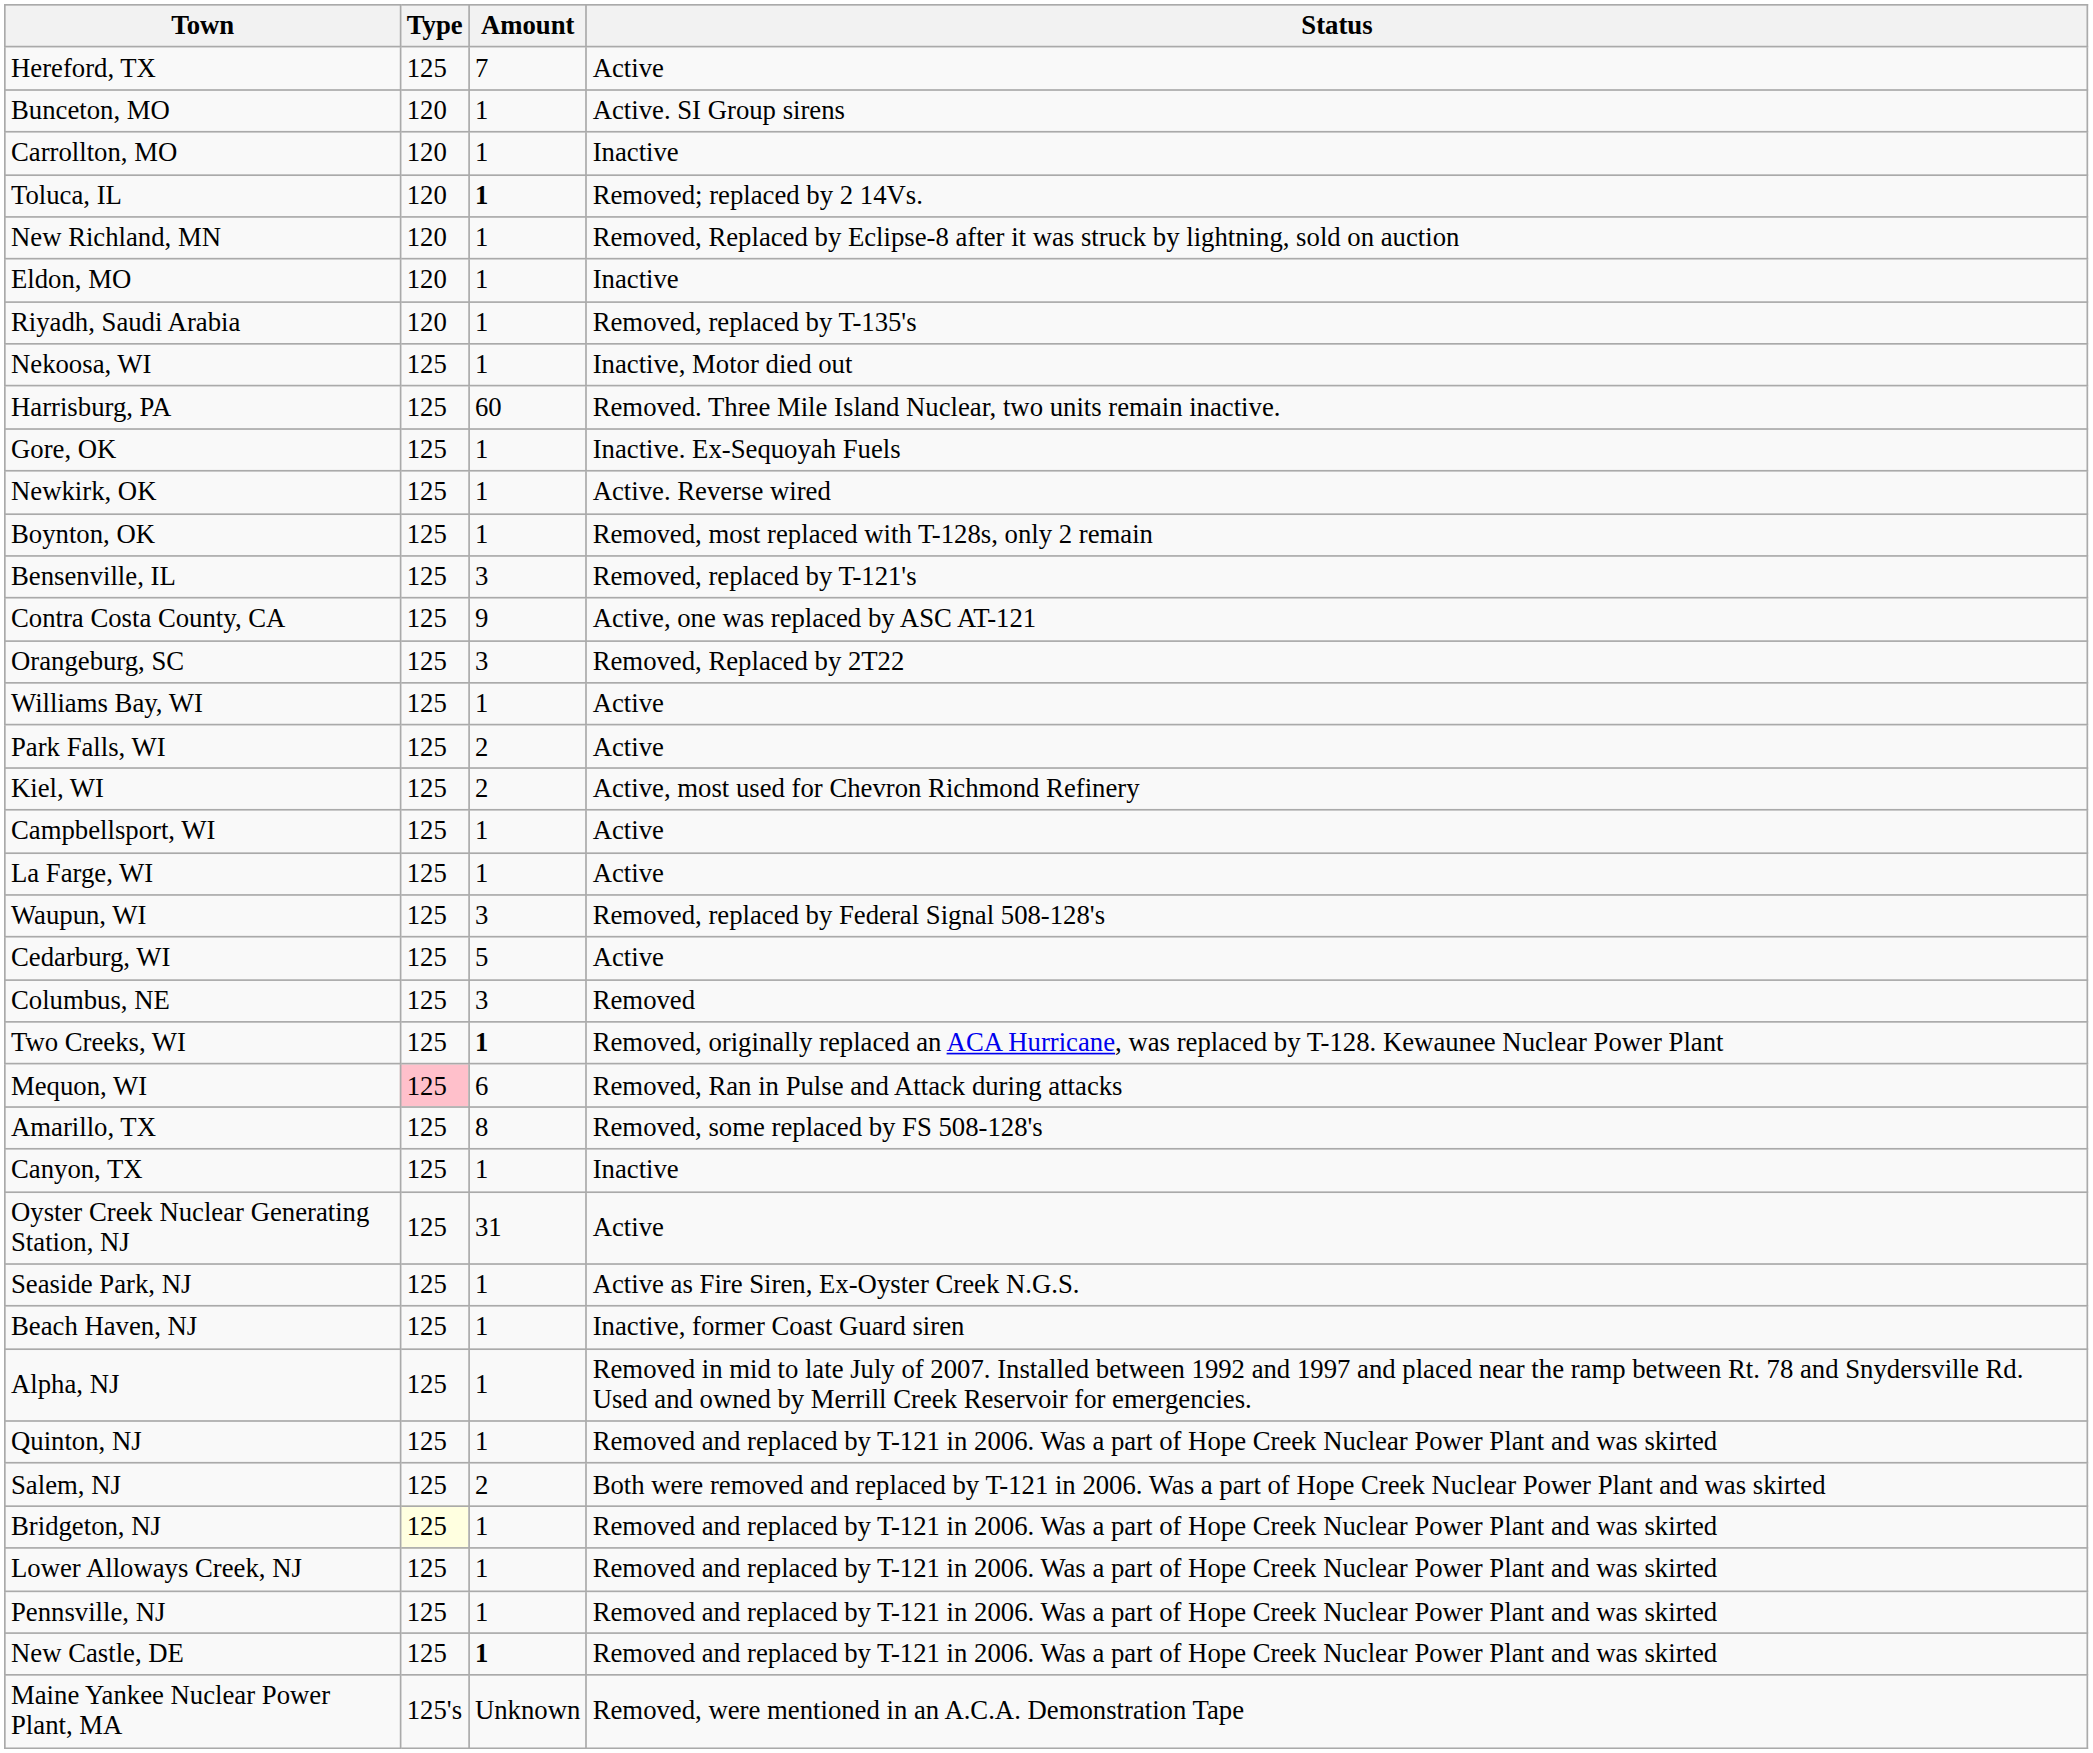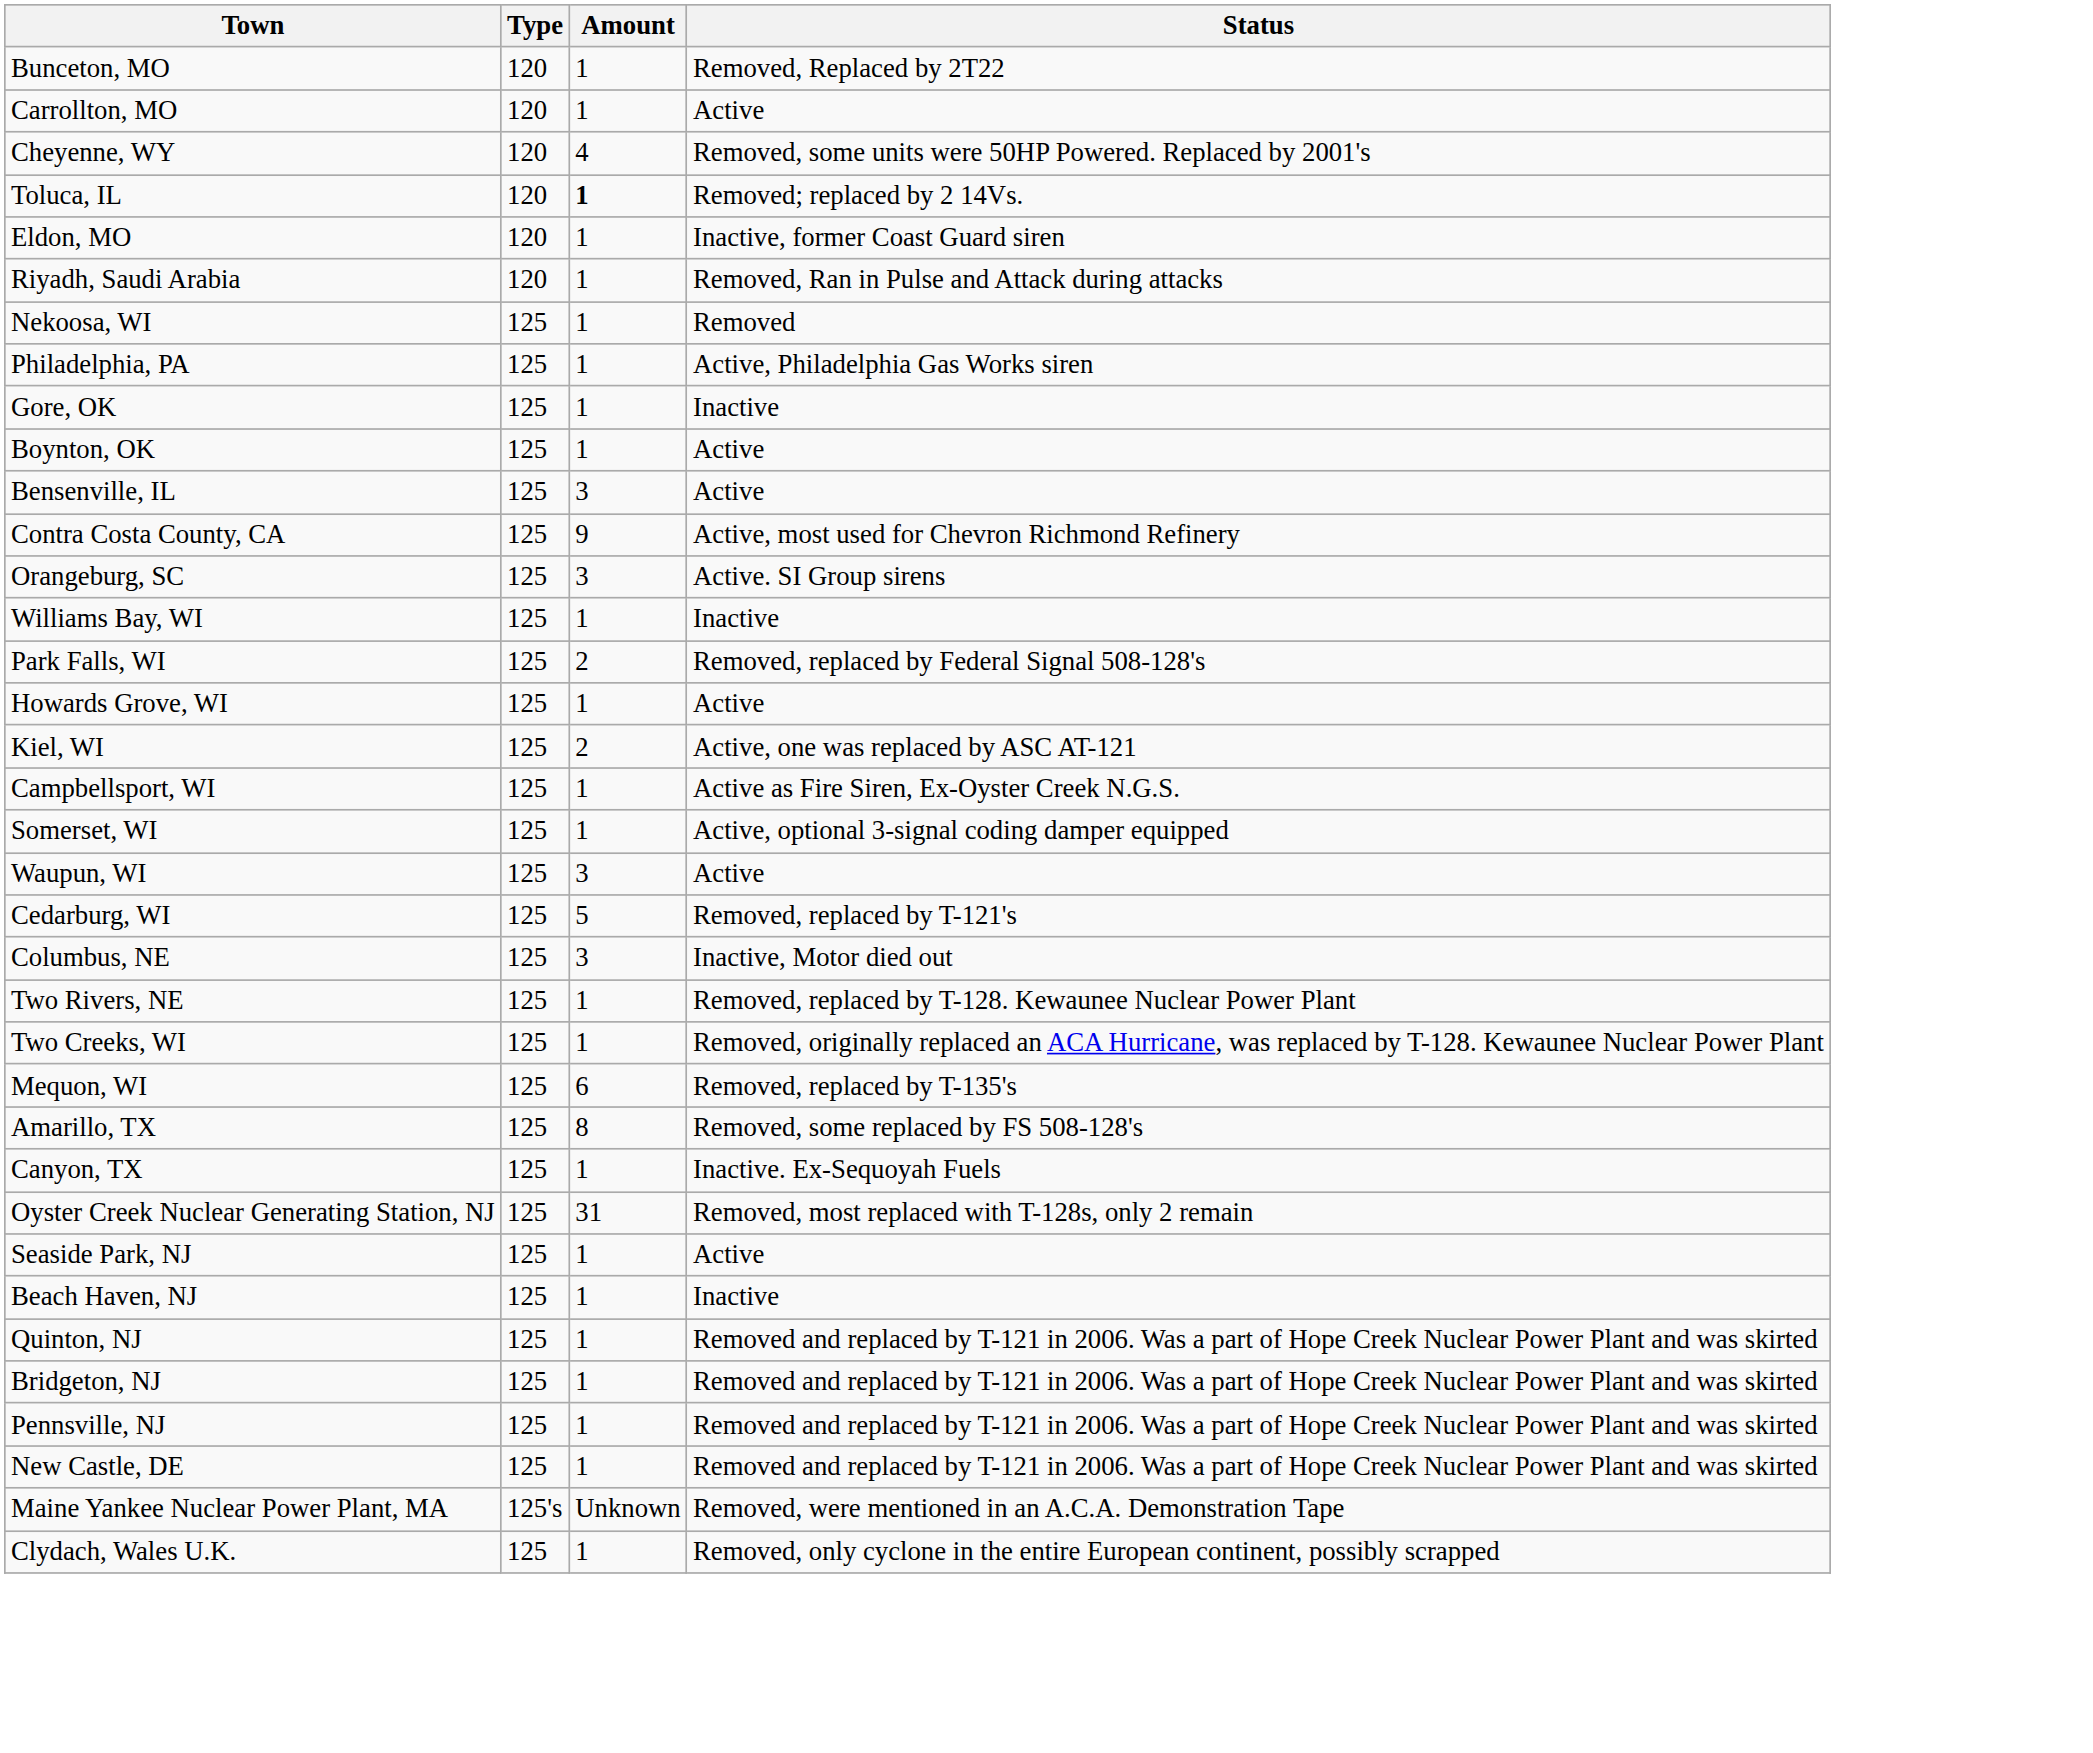- row: Hereford, TX | 125 | 7 | Active
Bunceton, MO | Status: Active. SI Group sirens -> Removed, Replaced by 2T22
Carrollton, MO | Status: Inactive -> Active
+ row: Cheyenne, WY | 120 | 4 | Removed, some units were 50HP Powered. Replaced by 2001's
- row: New Richland, MN | 120 | 1 | Removed, Replaced by Eclipse-8 after it was struck by lightning, sold on auction
Eldon, MO | Status: Inactive -> Inactive, former Coast Guard siren
Riyadh, Saudi Arabia | Status: Removed, replaced by T-135's -> Removed, Ran in Pulse and Attack during attacks
Nekoosa, WI | Status: Inactive, Motor died out -> Removed
+ row: Philadelphia, PA | 125 | 1 | Active, Philadelphia Gas Works siren
- row: Harrisburg, PA | 125 | 60 | Removed. Three Mile Island Nuclear, two units remain inactive.
Gore, OK | Status: Inactive. Ex-Sequoyah Fuels -> Inactive
- row: Newkirk, OK | 125 | 1 | Active. Reverse wired
Boynton, OK | Status: Removed, most replaced with T-128s, only 2 remain -> Active
Bensenville, IL | Status: Removed, replaced by T-121's -> Active
Contra Costa County, CA | Status: Active, one was replaced by ASC AT-121 -> Active, most used for Chevron Richmond Refinery
Orangeburg, SC | Status: Removed, Replaced by 2T22 -> Active. SI Group sirens
Williams Bay, WI | Status: Active -> Inactive
Park Falls, WI | Status: Active -> Removed, replaced by Federal Signal 508-128's
+ row: Howards Grove, WI | 125 | 1 | Active
Kiel, WI | Status: Active, most used for Chevron Richmond Refinery -> Active, one was replaced by ASC AT-121
Campbellsport, WI | Status: Active -> Active as Fire Siren, Ex-Oyster Creek N.G.S.
- row: La Farge, WI | 125 | 1 | Active
+ row: Somerset, WI | 125 | 1 | Active, optional 3-signal coding damper equipped
Waupun, WI | Status: Removed, replaced by Federal Signal 508-128's -> Active
Cedarburg, WI | Status: Active -> Removed, replaced by T-121's
Columbus, NE | Status: Removed -> Inactive, Motor died out
+ row: Two Rivers, NE | 125 | 1 | Removed, replaced by T-128. Kewaunee Nuclear Power Plant
Two Creeks, WI | Amount: bold -> normal
Mequon, WI | Type: pink background -> no background
Mequon, WI | Status: Removed, Ran in Pulse and Attack during attacks -> Removed, replaced by T-135's
Canyon, TX | Status: Inactive -> Inactive. Ex-Sequoyah Fuels
Oyster Creek Nuclear Generating Station, NJ | Status: Active -> Removed, most replaced with T-128s, only 2 remain
Seaside Park, NJ | Status: Active as Fire Siren, Ex-Oyster Creek N.G.S. -> Active
Beach Haven, NJ | Status: Inactive, former Coast Guard siren -> Inactive
- row: Alpha, NJ | 125 | 1 | Removed in mid to late July of 2007. Installed between 1992 and 1997 and placed near the ramp between Rt. 78 and Snydersville Rd. Used and owned by Merrill Creek Reservoir for emergencies.
- row: Salem, NJ | 125 | 2 | Both were removed and replaced by T-121 in 2006. Was a part of Hope Creek Nuclear Power Plant and was skirted
Bridgeton, NJ | Type: lightyellow background -> no background
- row: Lower Alloways Creek, NJ | 125 | 1 | Removed and replaced by T-121 in 2006. Was a part of Hope Creek Nuclear Power Plant and was skirted
New Castle, DE | Amount: bold -> normal
+ row: Clydach, Wales U.K. | 125 | 1 | Removed, only cyclone in the entire European continent, possibly scrapped
